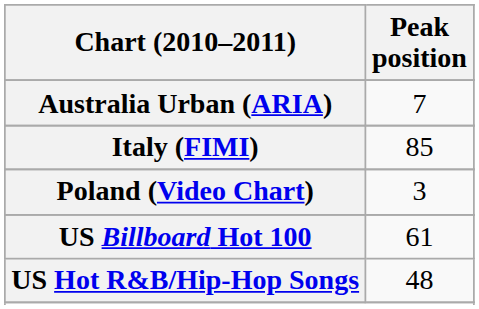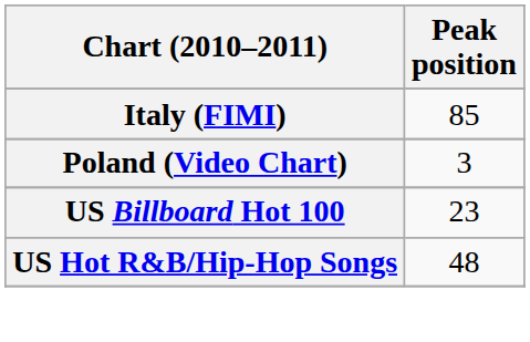- row: Australia Urban (ARIA) | 7
US Billboard Hot 100 | Peak position: 61 -> 23
